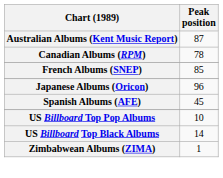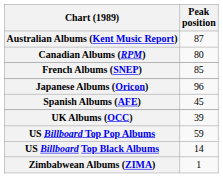Canadian Albums (RPM) | Peak position: 78 -> 80
+ row: UK Albums (OCC) | 39
US Billboard Top Pop Albums | Peak position: 10 -> 59
